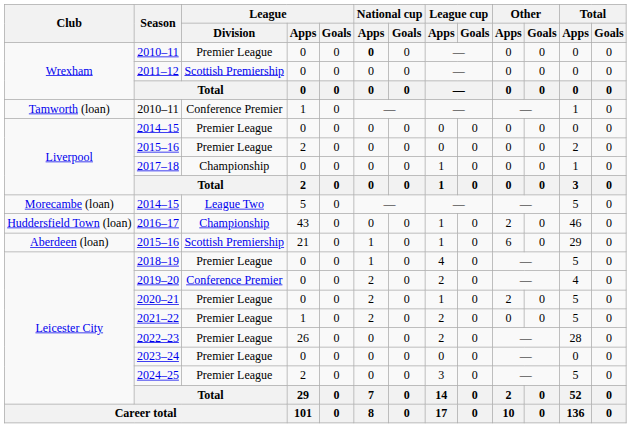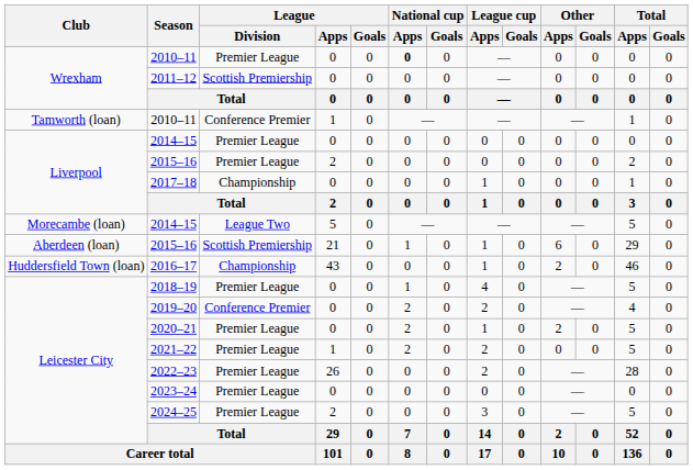rows swapped: Aberdeen (loan) / 2015–16 <-> 2016–17
